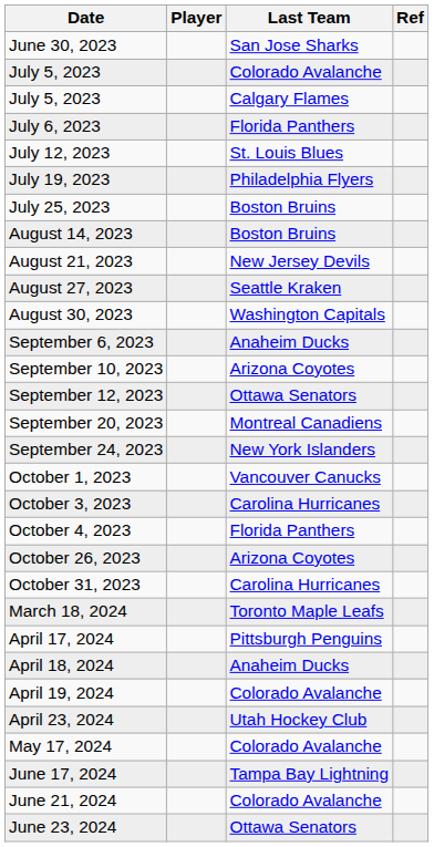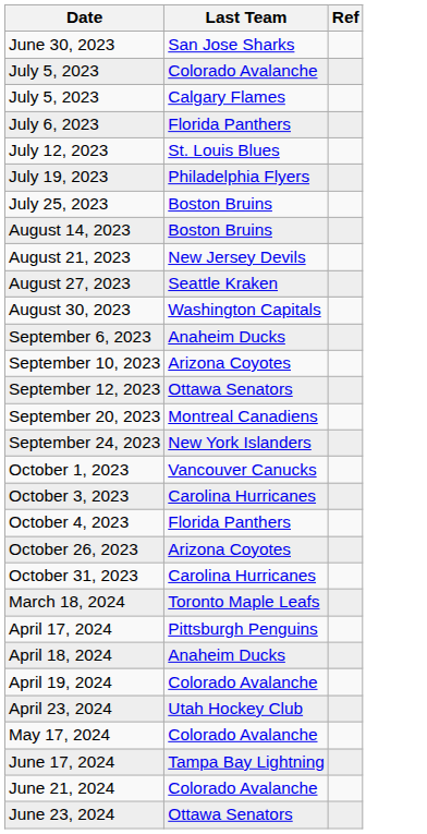- column: Player
